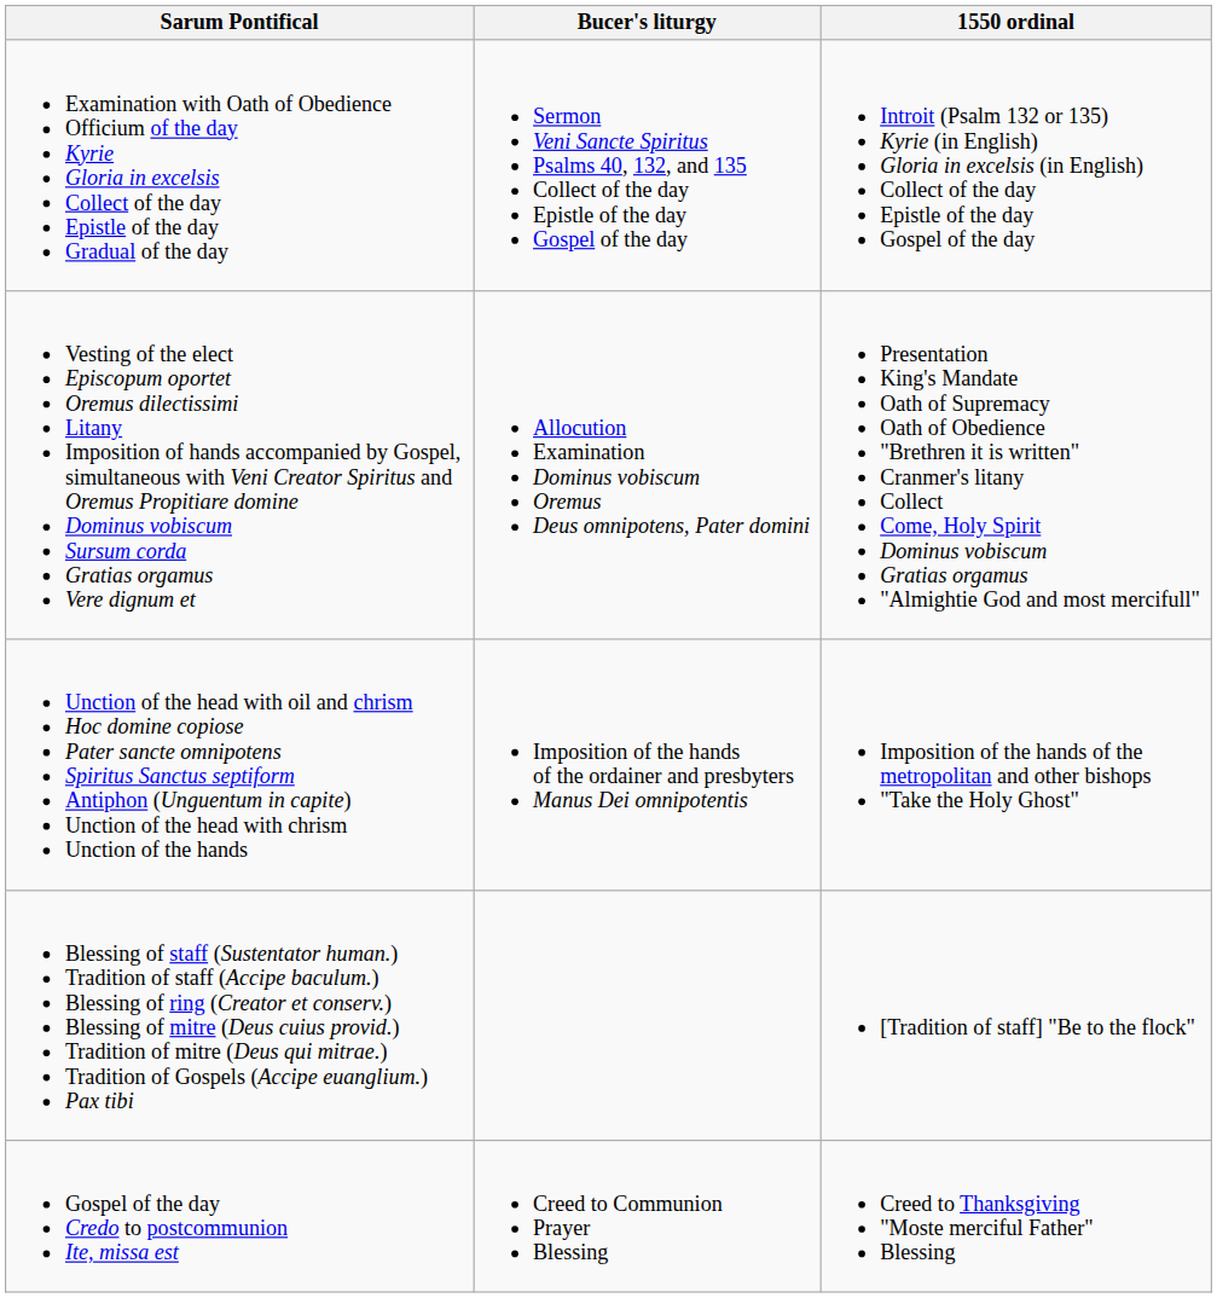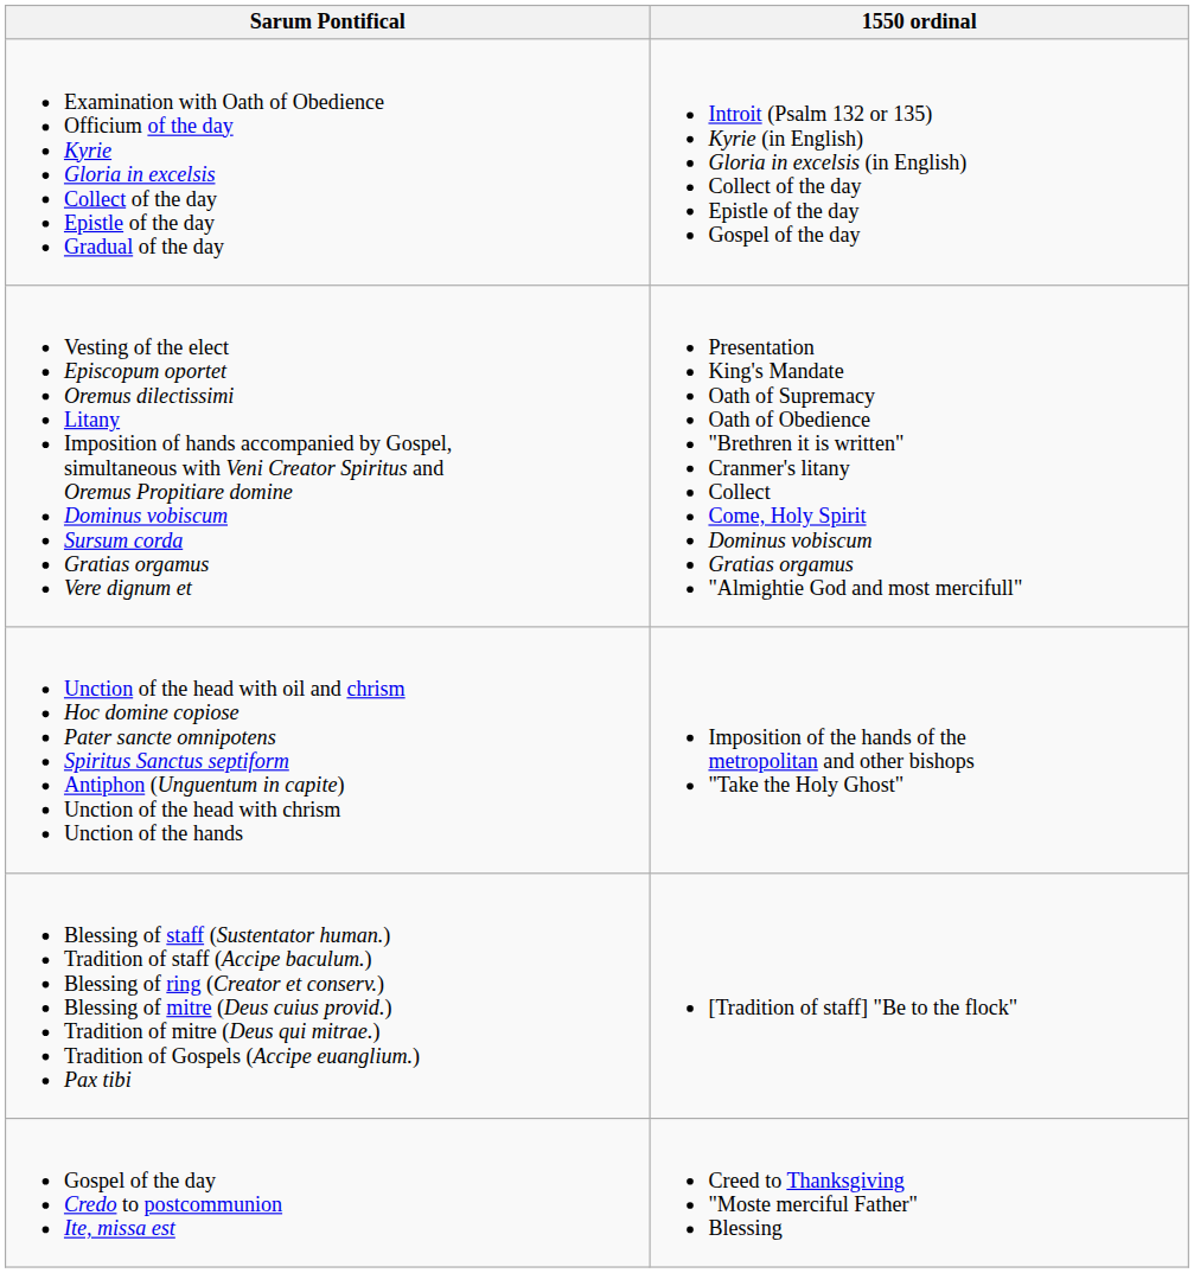- column: Bucer's liturgy | Sermon Veni Sancte Spiritus Psalms 40, 132, and 135 Collect of the day Epistle of the day Gospel of the day | Allocution Examination Dominus vobiscum Oremus Deus omnipotens, Pater domini | Imposition of the hands of the ordainer and presbyters Manus Dei omnipotentis | Creed to Communion Prayer Blessing
